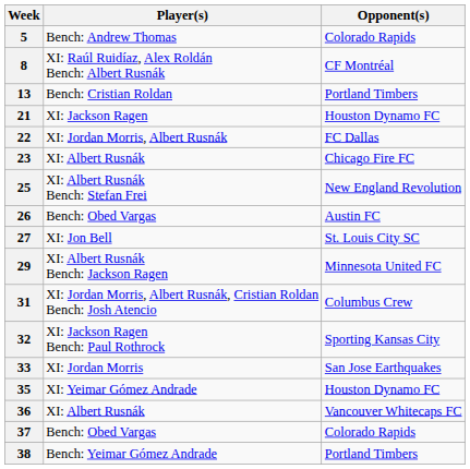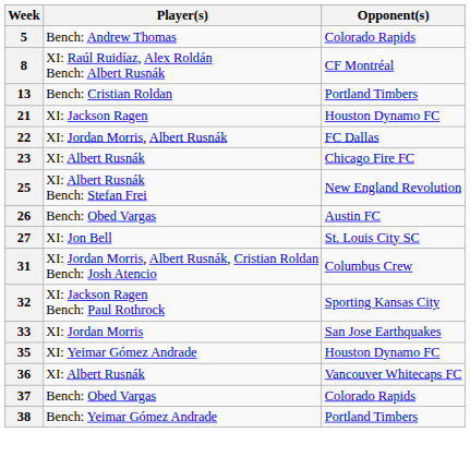- row: 29 | XI: Albert Rusnák Bench: Jackson Ragen | Minnesota United FC
